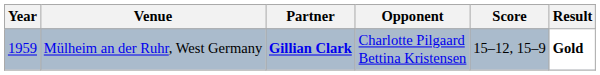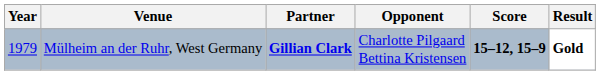Mülheim an der Ruhr, West Germany | Year: 1959 -> 1979
Mülheim an der Ruhr, West Germany | Score: normal -> bold
